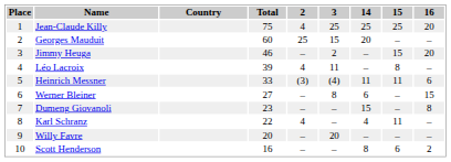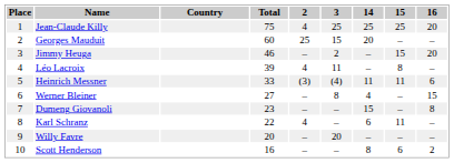Werner Bleiner | 14: 6 -> 4
Karl Schranz | 14: 4 -> 6
